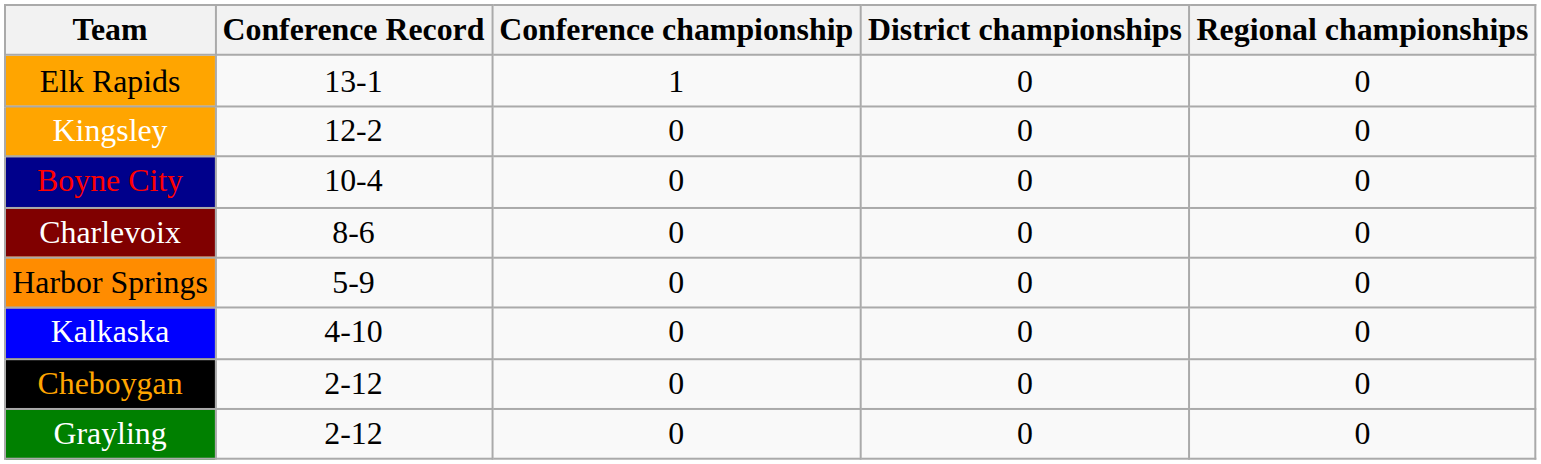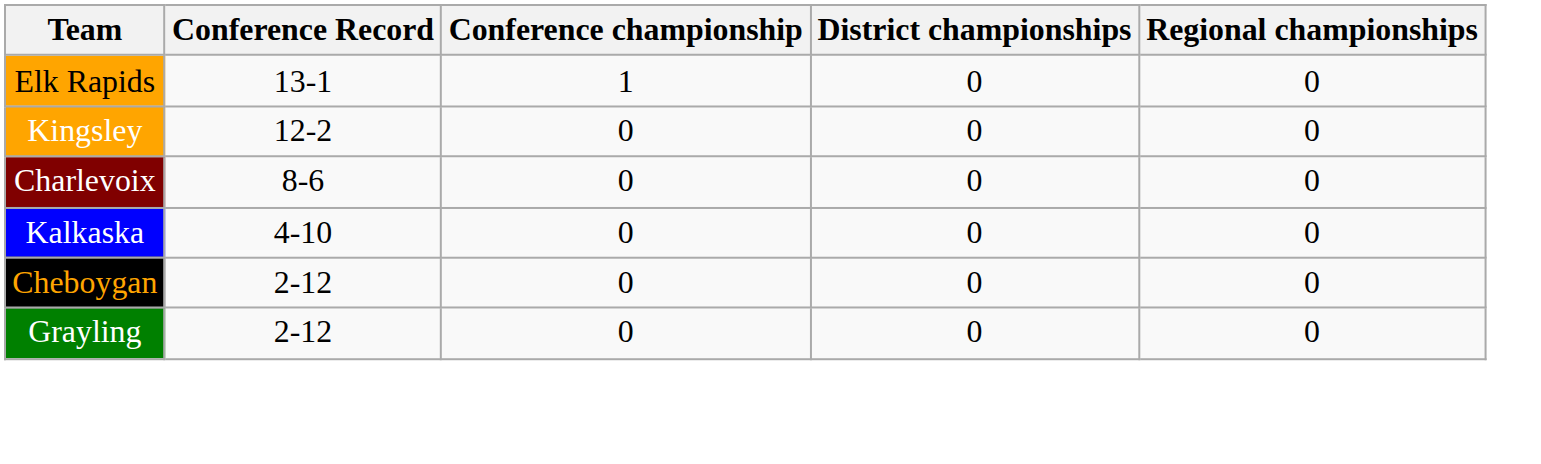- row: Boyne City | 10-4 | 0 | 0 | 0
- row: Harbor Springs | 5-9 | 0 | 0 | 0
